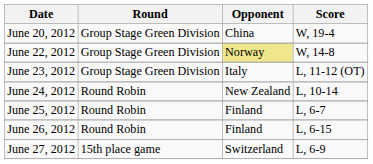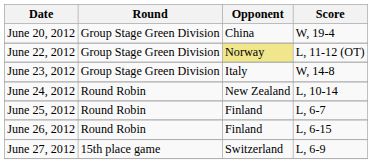June 22, 2012 | Score: W, 14-8 -> L, 11-12 (OT)
June 23, 2012 | Score: L, 11-12 (OT) -> W, 14-8
